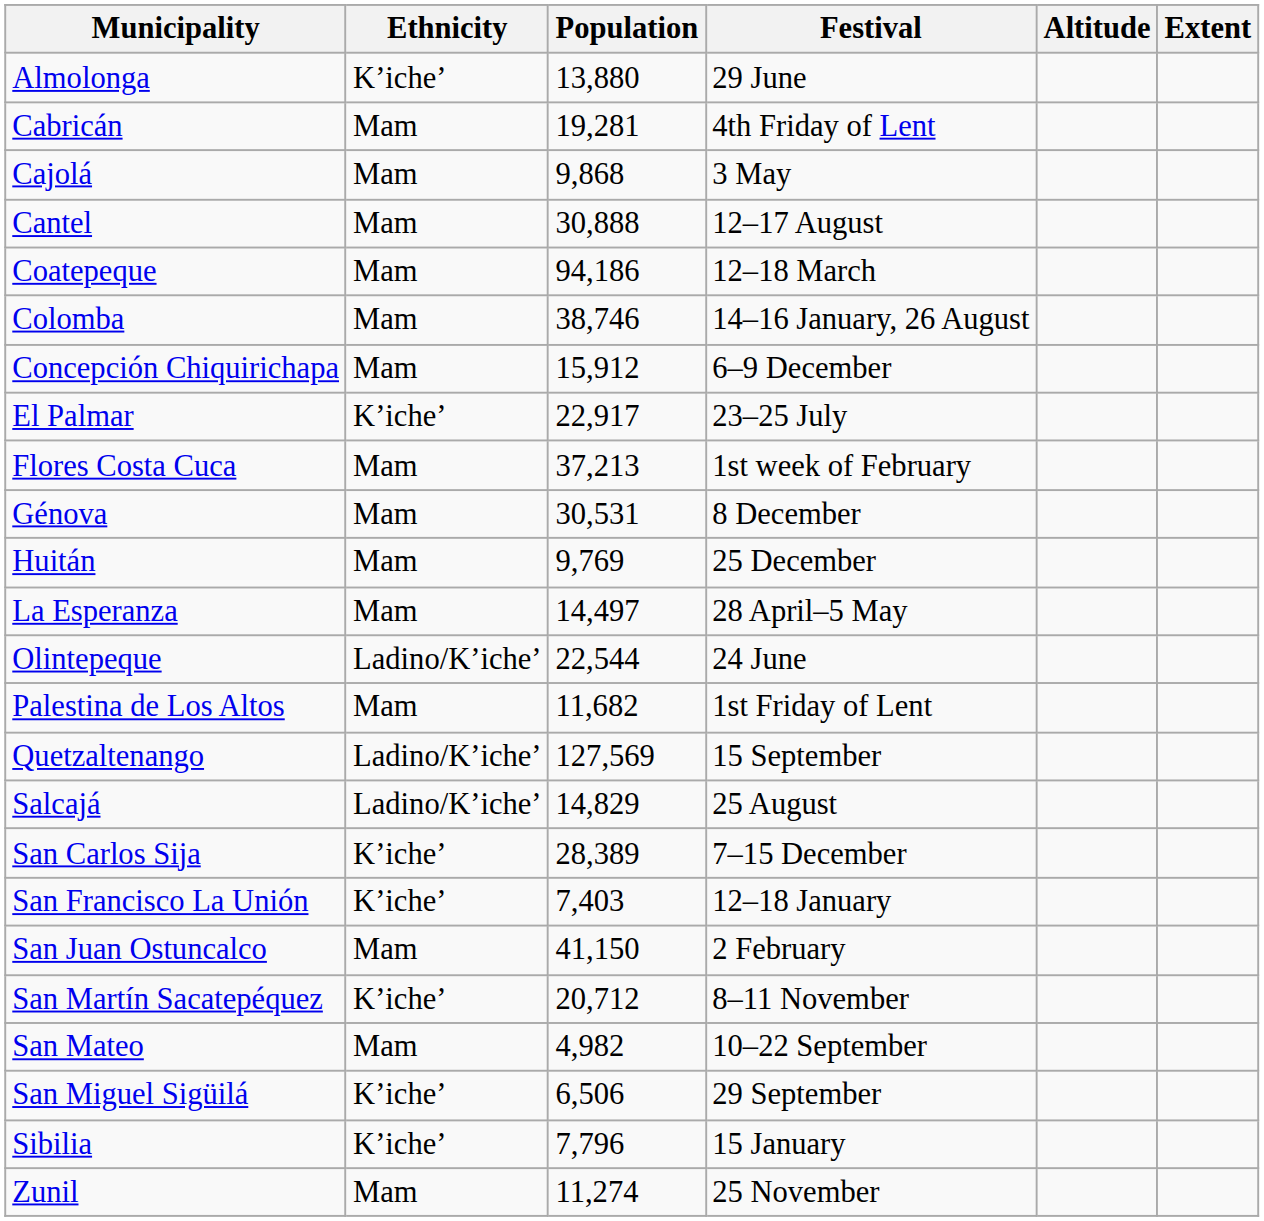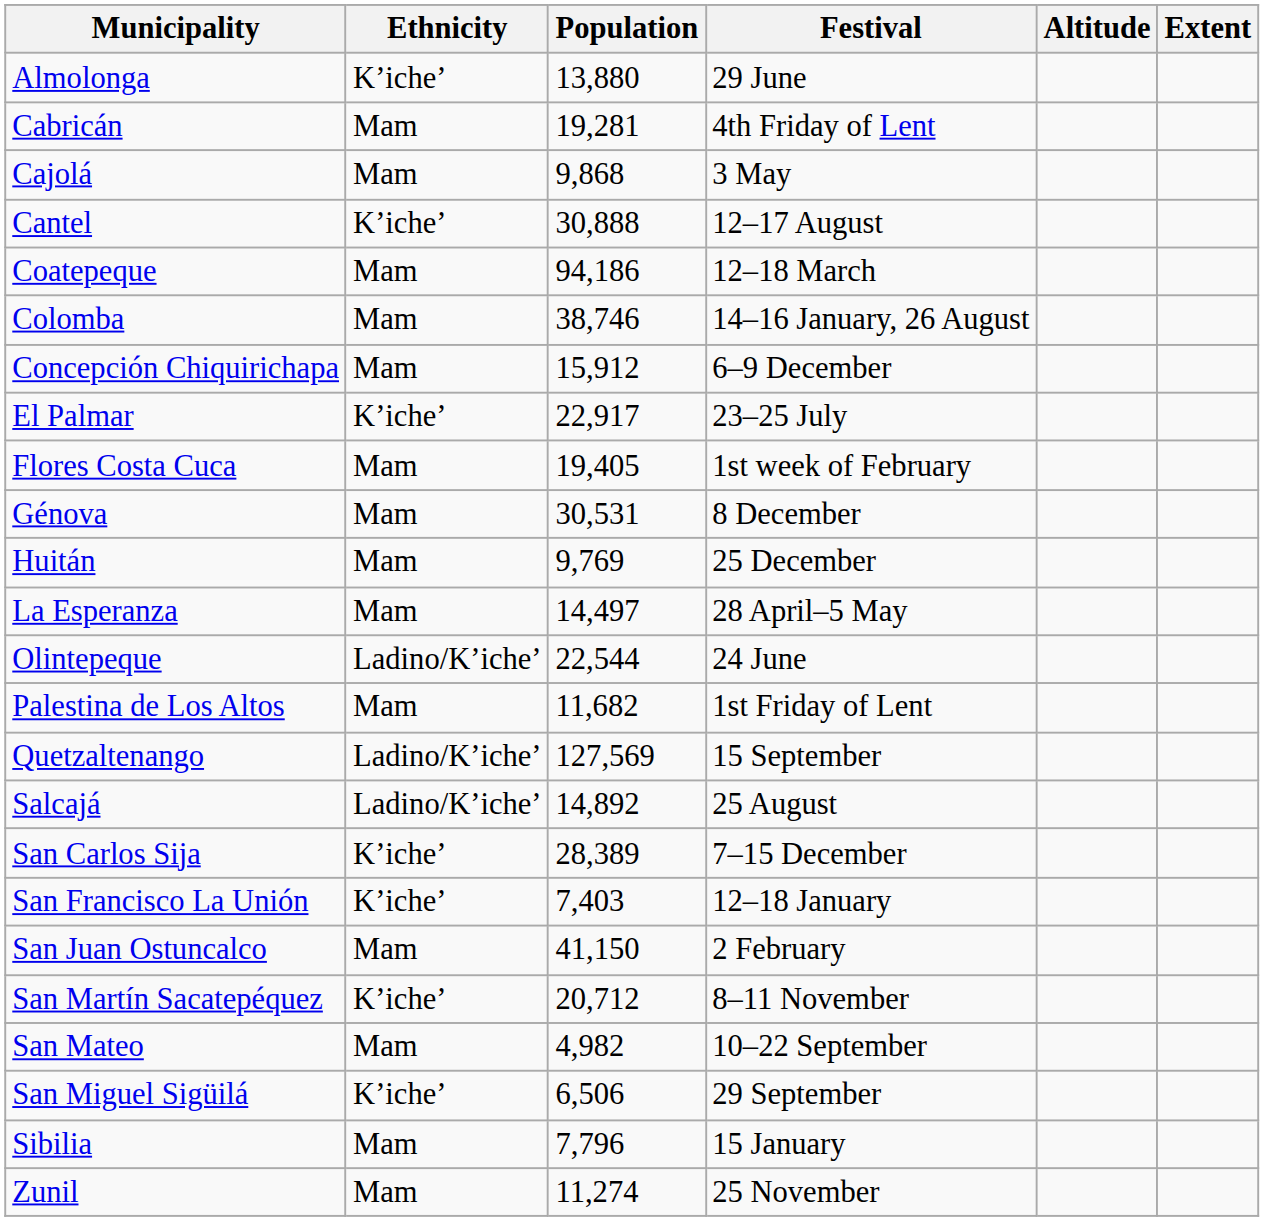Cantel | Ethnicity: Mam -> Kʼicheʼ
Flores Costa Cuca | Population: 37,213 -> 19,405
Salcajá | Population: 14,829 -> 14,892
Sibilia | Ethnicity: Kʼicheʼ -> Mam
